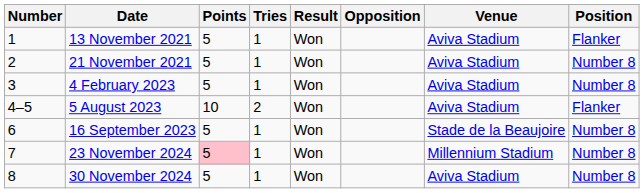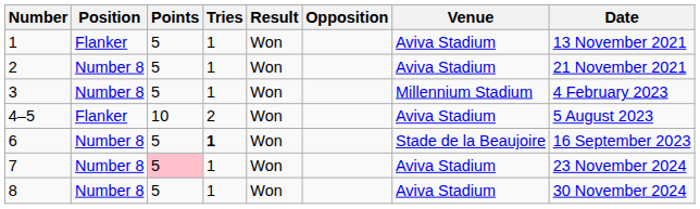columns swapped: Position <-> Date
3 | Venue: Aviva Stadium -> Millennium Stadium
6 | Tries: normal -> bold
7 | Venue: Millennium Stadium -> Aviva Stadium
